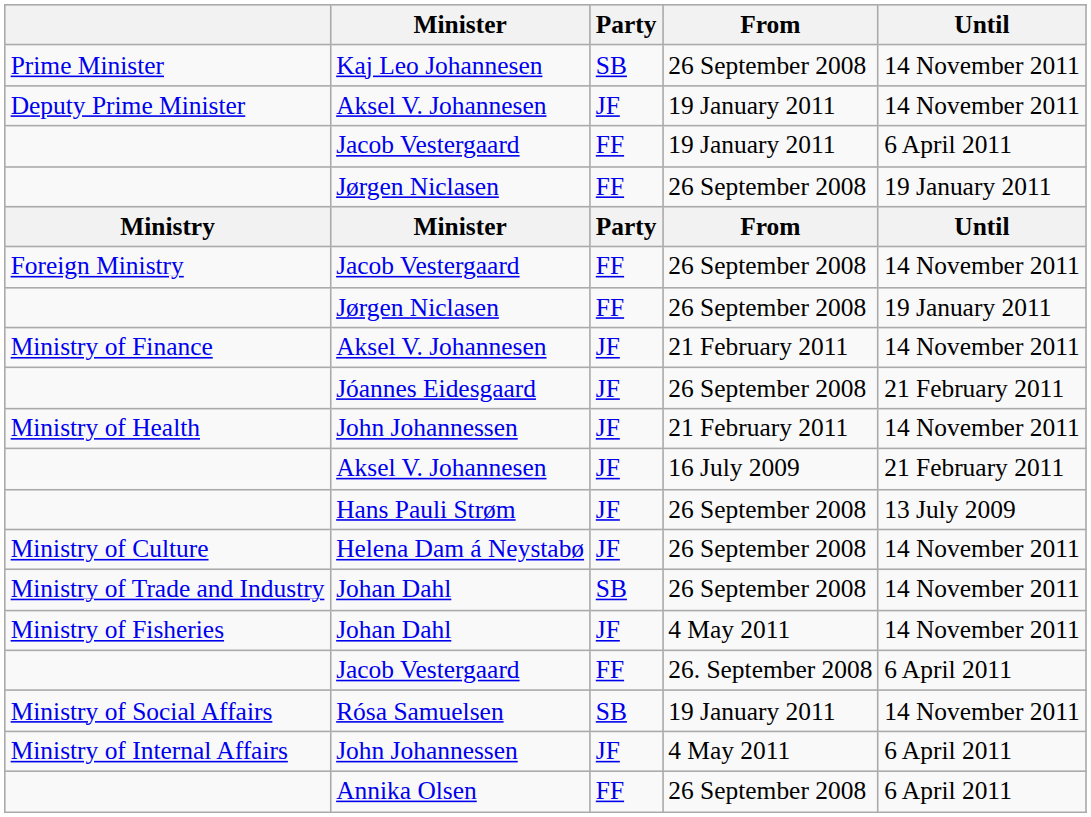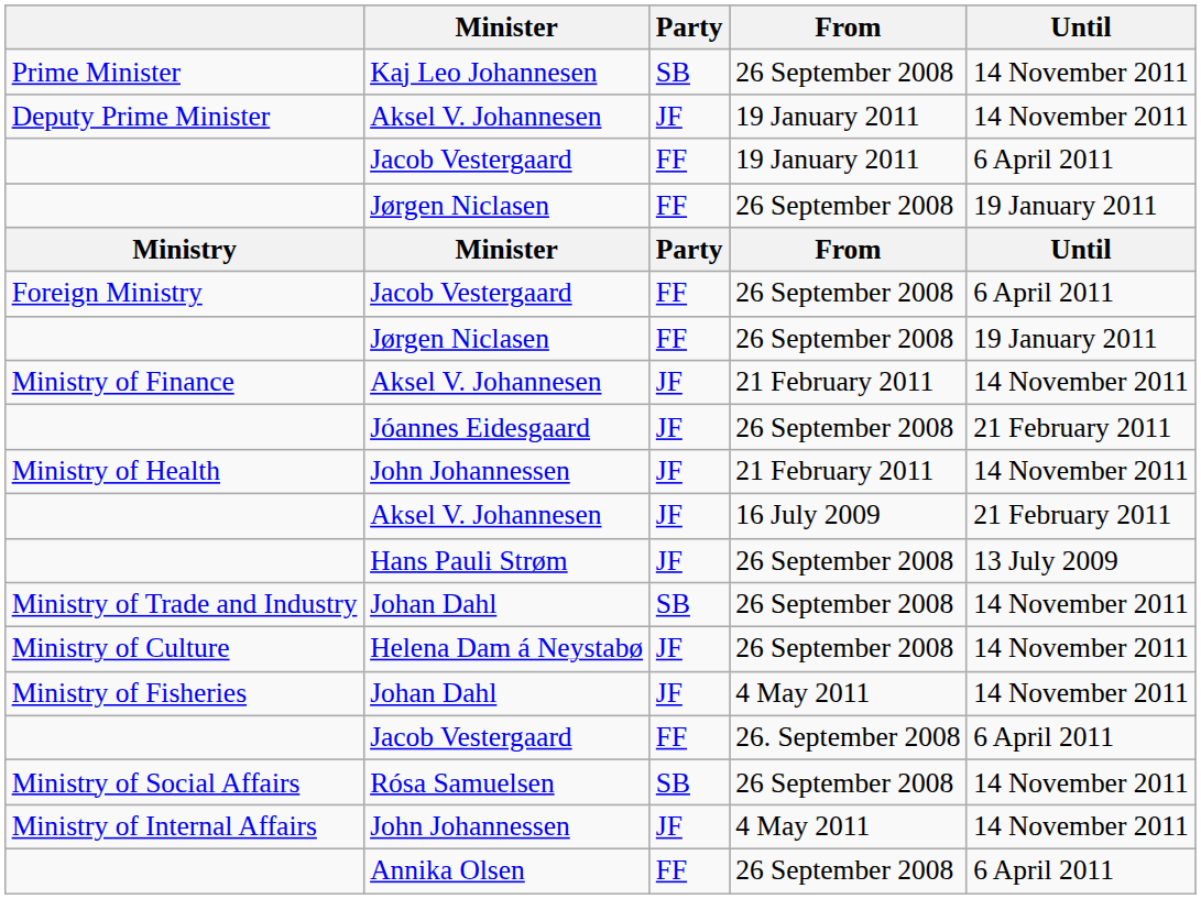Foreign Ministry | Until: 14 November 2011 -> 6 April 2011
rows swapped: Ministry of Culture <-> Ministry of Trade and Industry
Ministry of Social Affairs | From: 19 January 2011 -> 26 September 2008
Ministry of Internal Affairs | Until: 6 April 2011 -> 14 November 2011
